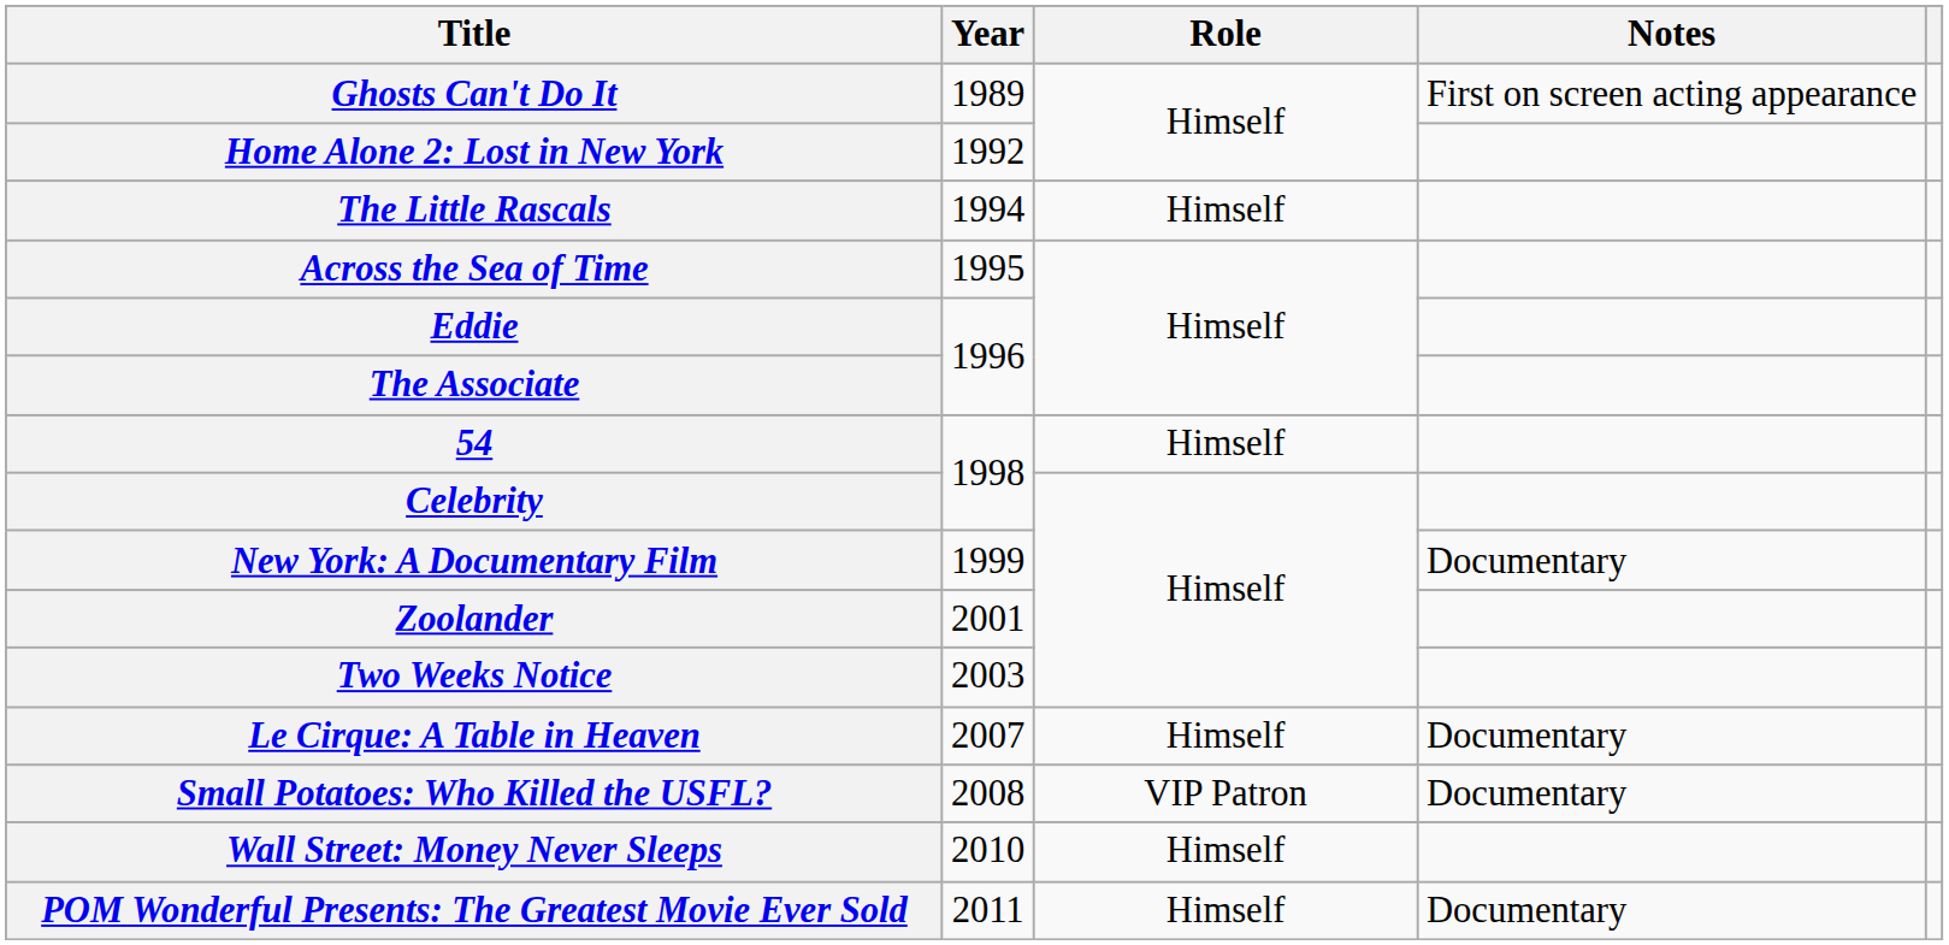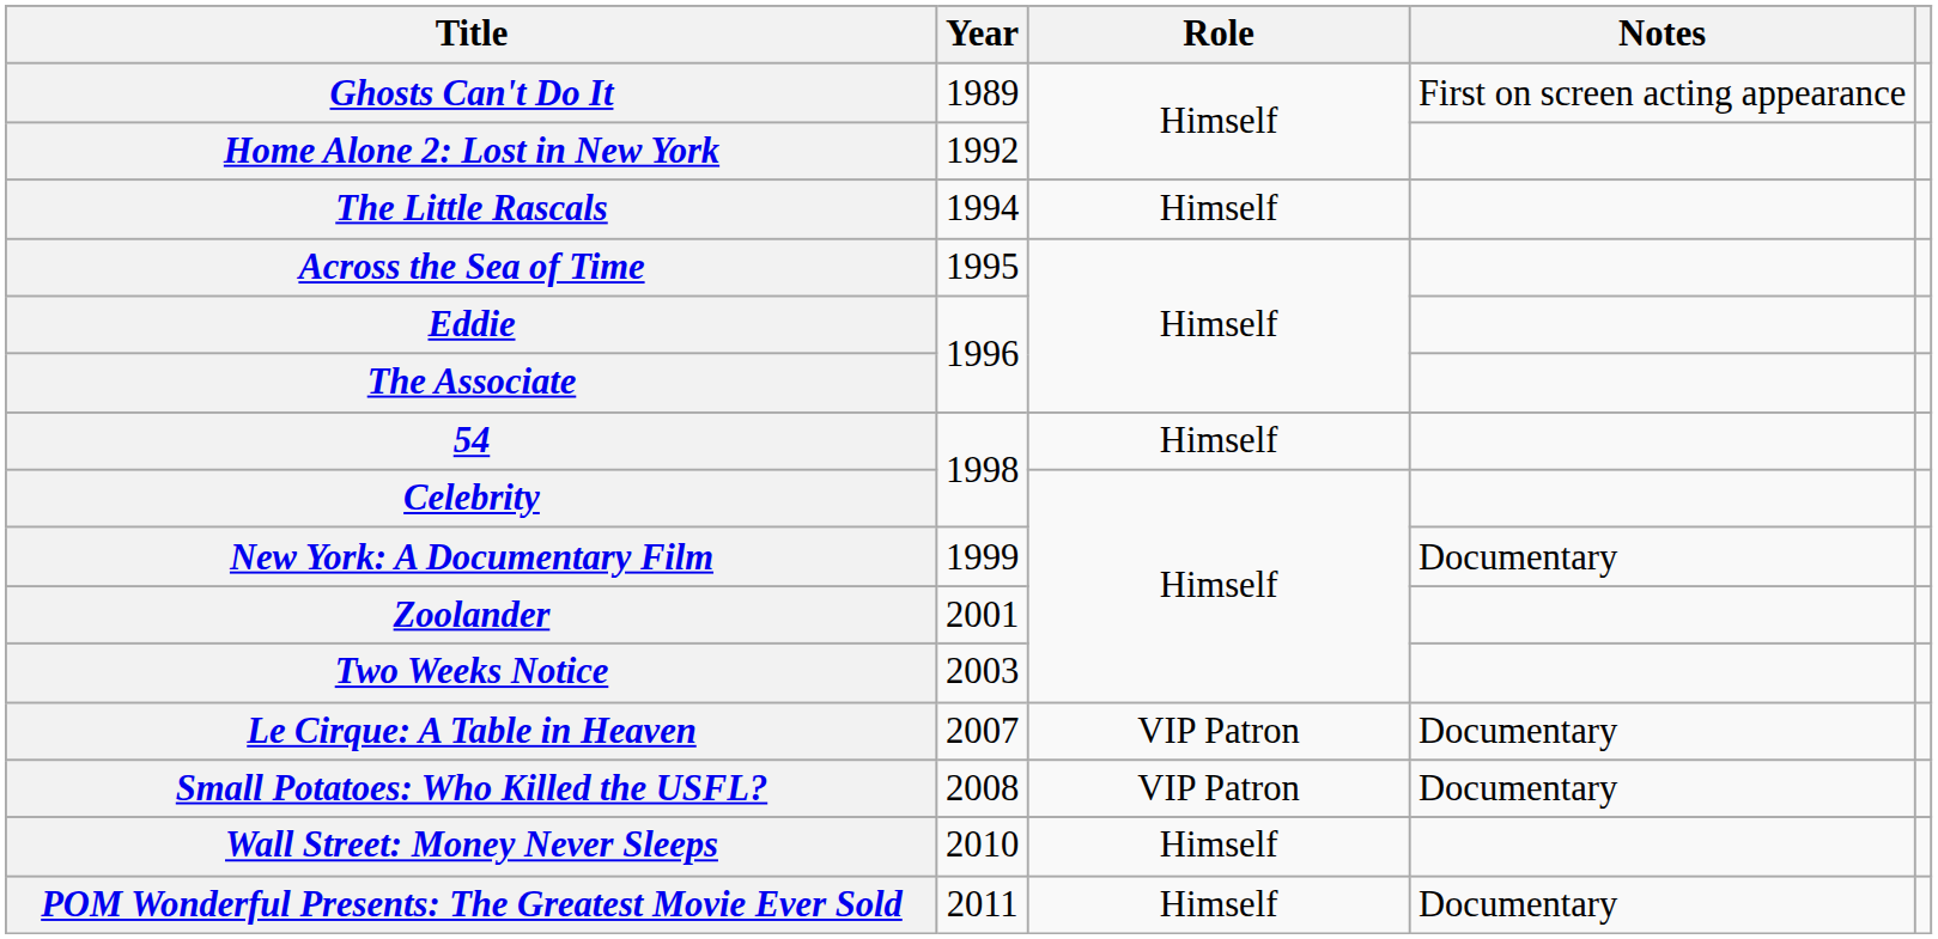Le Cirque: A Table in Heaven | Role: Himself -> VIP Patron
